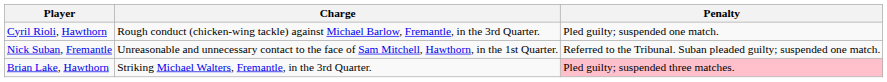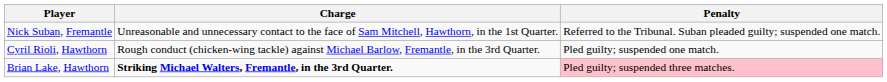rows swapped: Nick Suban, Fremantle <-> Cyril Rioli, Hawthorn
Brian Lake, Hawthorn | Charge: normal -> bold
